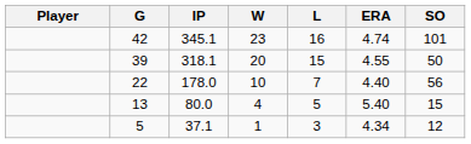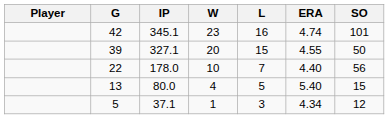39 | IP: 318.1 -> 327.1
